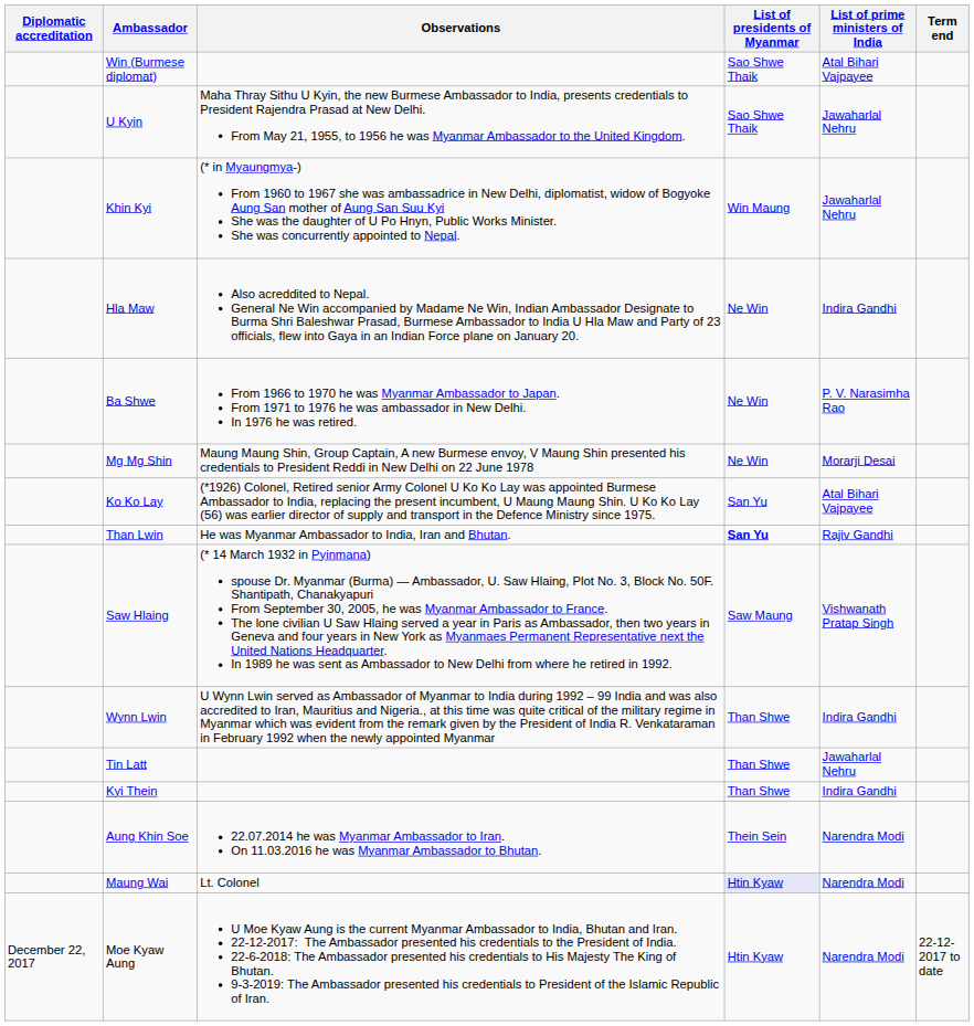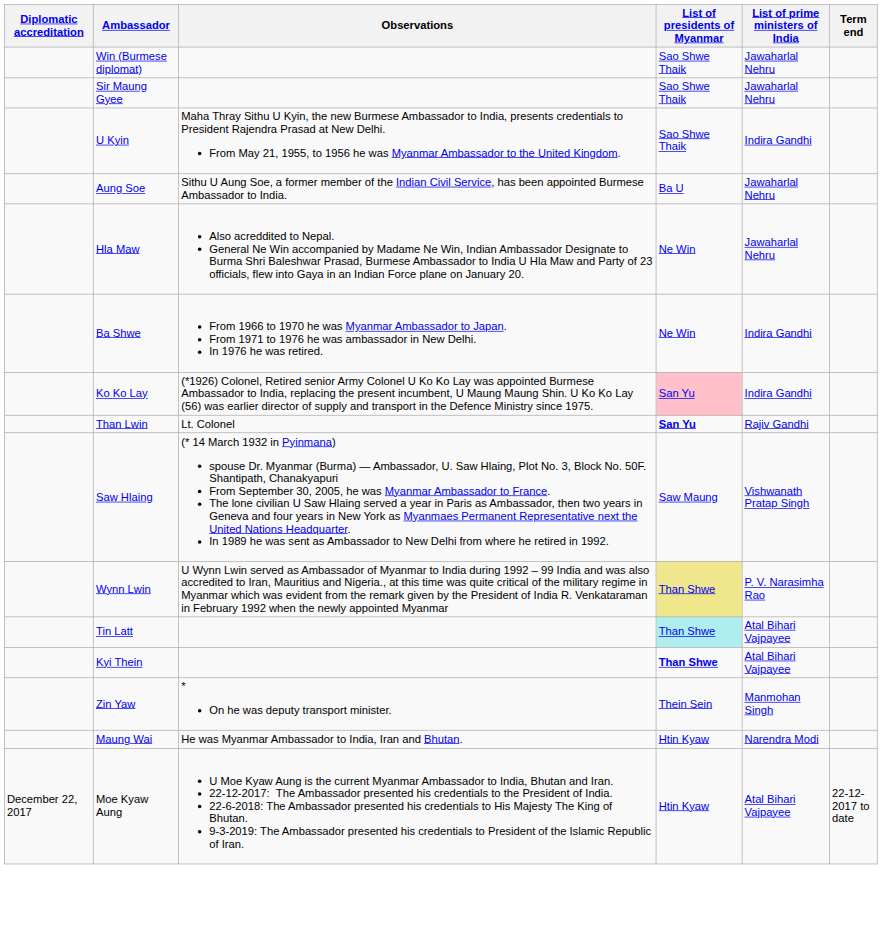Win (Burmese diplomat) | List of prime ministers of India: Atal Bihari Vajpayee -> Jawaharlal Nehru
+ row: Sir Maung Gyee | Sao Shwe Thaik | Jawaharlal Nehru
U Kyin | List of prime ministers of India: Jawaharlal Nehru -> Indira Gandhi
+ row: Aung Soe | Sithu U Aung Soe, a former member of the Indian Civil Service, has been appointed Burmese Ambassador to India. | Ba U | Jawaharlal Nehru
- row: Khin Kyi | (* in Myaungmya-) From 1960 to 1967 she was ambassadrice in New Delhi, diplomatist, widow of Bogyoke Aung San mother of Aung San Suu Kyi She was the daughter of U Po Hnyn, Public Works Minister. She was concurrently appointed to Nepal. | Win Maung | Jawaharlal Nehru
Hla Maw | List of prime ministers of India: Indira Gandhi -> Jawaharlal Nehru
Ba Shwe | List of prime ministers of India: P. V. Narasimha Rao -> Indira Gandhi
- row: Mg Mg Shin | Maung Maung Shin, Group Captain, A new Burmese envoy, V Maung Shin presented his credentials to President Reddi in New Delhi on 22 June 1978 | Ne Win | Morarji Desai
Ko Ko Lay | List of presidents of Myanmar: no background -> pink background
Ko Ko Lay | List of prime ministers of India: Atal Bihari Vajpayee -> Indira Gandhi
Than Lwin | Observations: He was Myanmar Ambassador to India, Iran and Bhutan. -> Lt. Colonel
Wynn Lwin | List of presidents of Myanmar: no background -> khaki background
Wynn Lwin | List of prime ministers of India: Indira Gandhi -> P. V. Narasimha Rao
Tin Latt | List of presidents of Myanmar: no background -> paleturquoise background
Tin Latt | List of prime ministers of India: Jawaharlal Nehru -> Atal Bihari Vajpayee
Kyi Thein | List of presidents of Myanmar: normal -> bold
Kyi Thein | List of prime ministers of India: Indira Gandhi -> Atal Bihari Vajpayee
+ row: Zin Yaw | * On he was deputy transport minister. | Thein Sein | Manmohan Singh
- row: Aung Khin Soe | 22.07.2014 he was Myanmar Ambassador to Iran. On 11.03.2016 he was Myanmar Ambassador to Bhutan. | Thein Sein | Narendra Modi
Maung Wai | Observations: Lt. Colonel -> He was Myanmar Ambassador to India, Iran and Bhutan.
Maung Wai | List of presidents of Myanmar: lavender background -> no background
Moe Kyaw Aung | List of prime ministers of India: Narendra Modi -> Atal Bihari Vajpayee
